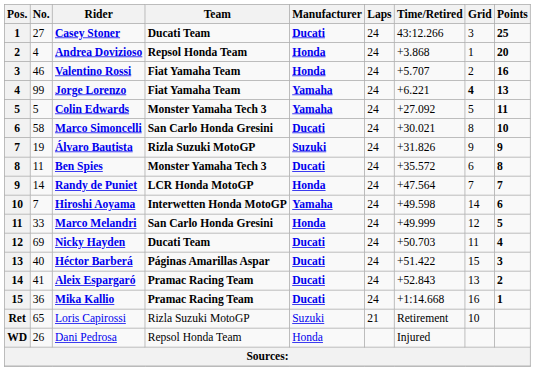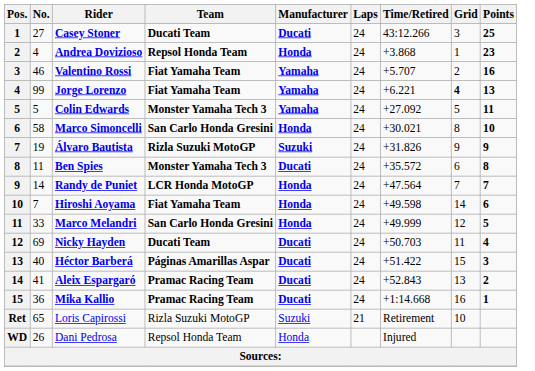Andrea Dovizioso | Points: 20 -> 23
Valentino Rossi | Manufacturer: Honda -> Yamaha
Marco Simoncelli | Manufacturer: Ducati -> Honda
Hiroshi Aoyama | Team: Interwetten Honda MotoGP -> Fiat Yamaha Team
Hiroshi Aoyama | Manufacturer: Yamaha -> Honda
